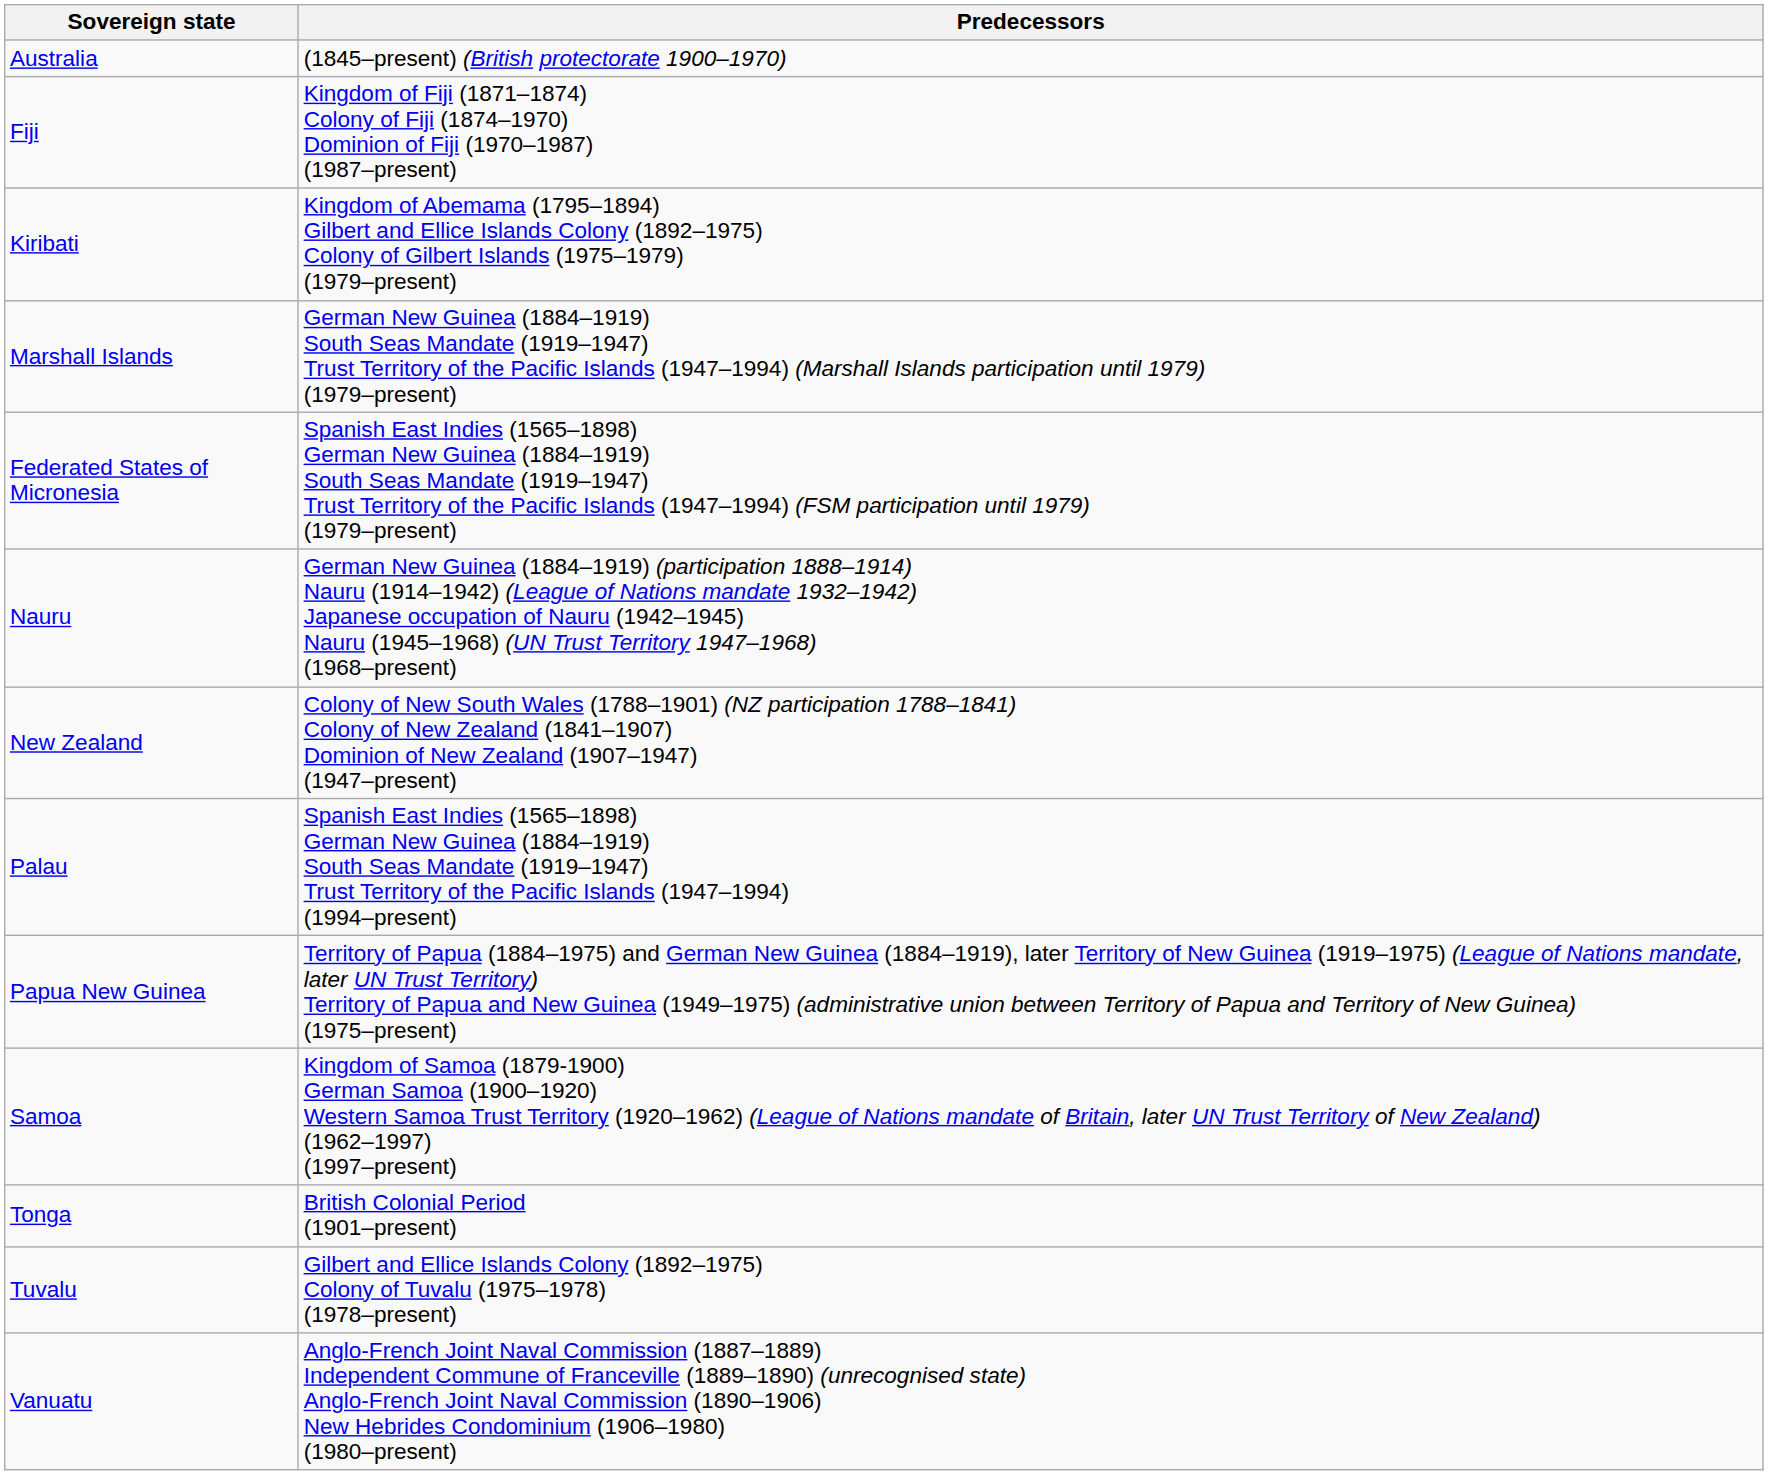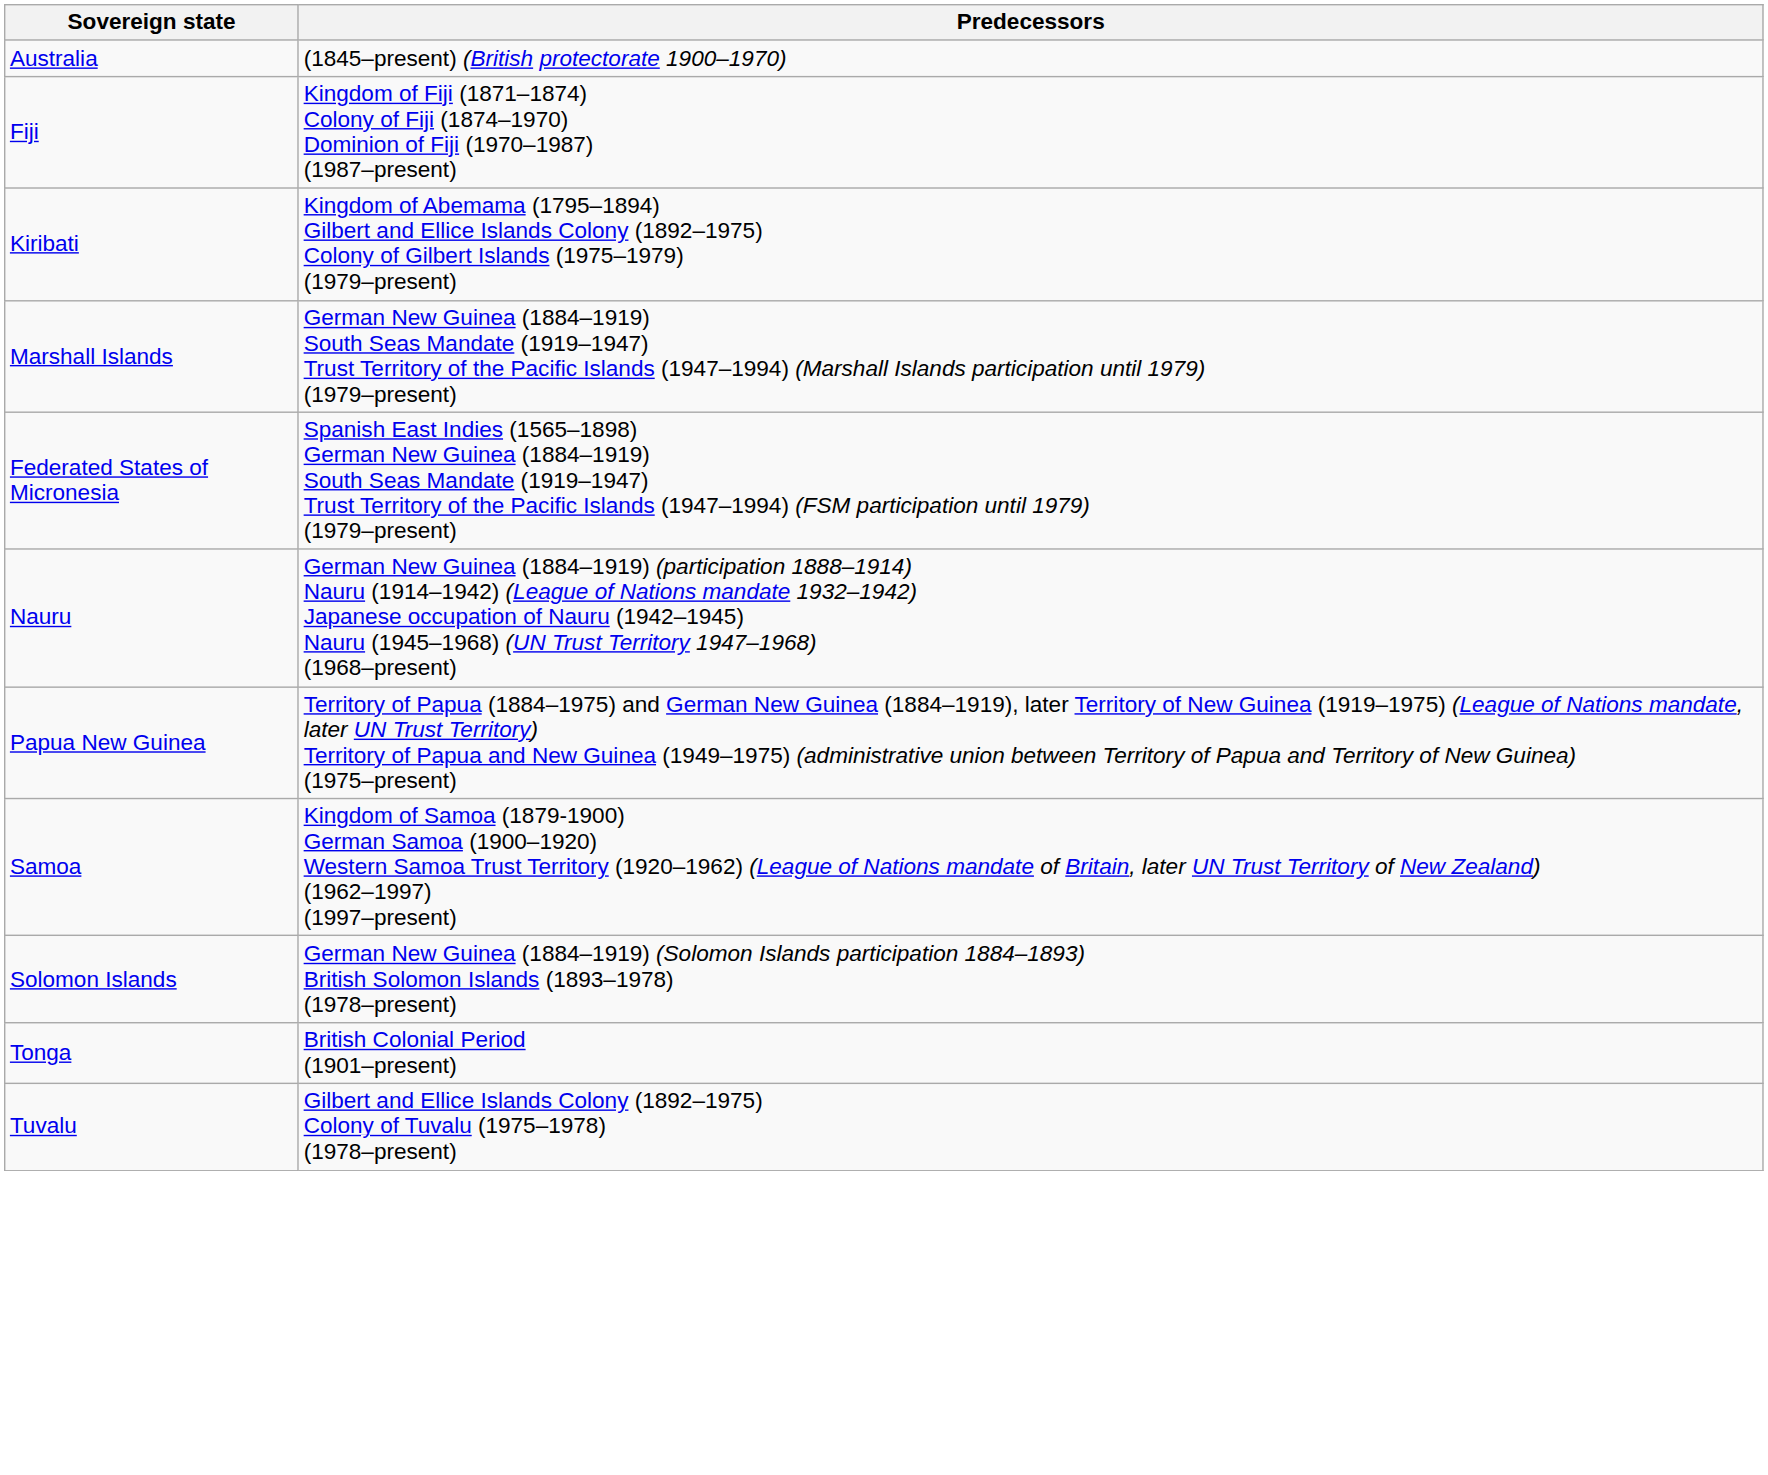- row: New Zealand | Colony of New South Wales (1788–1901) (NZ participation 1788–1841) Colony of New Zealand (1841–1907) Dominion of New Zealand (1907–1947) (1947–present)
- row: Palau | Spanish East Indies (1565–1898) German New Guinea (1884–1919) South Seas Mandate (1919–1947) Trust Territory of the Pacific Islands (1947–1994) (1994–present)
+ row: Solomon Islands | German New Guinea (1884–1919) (Solomon Islands participation 1884–1893) British Solomon Islands (1893–1978) (1978–present)
- row: Vanuatu | Anglo-French Joint Naval Commission (1887–1889) Independent Commune of Franceville (1889–1890) (unrecognised state) Anglo-French Joint Naval Commission (1890–1906) New Hebrides Condominium (1906–1980) (1980–present)
